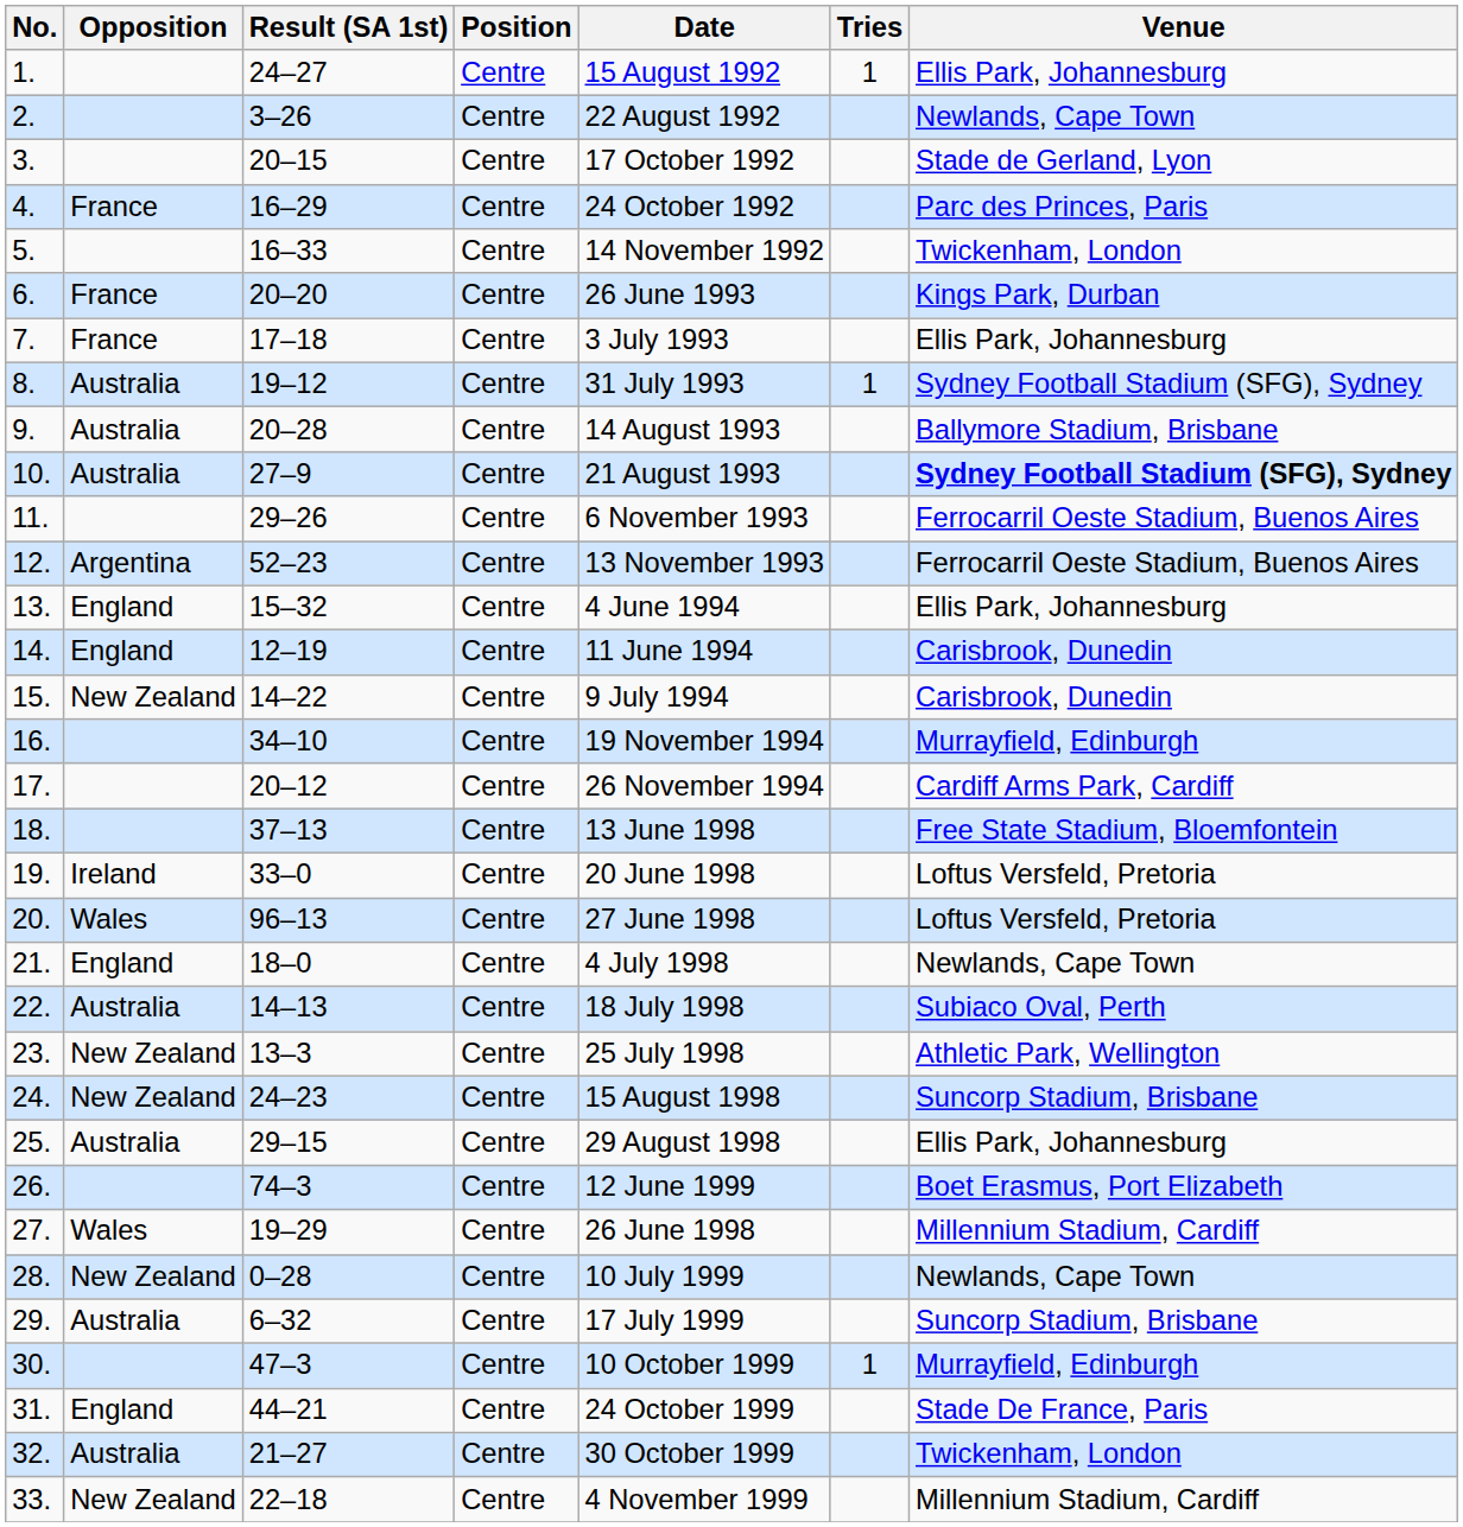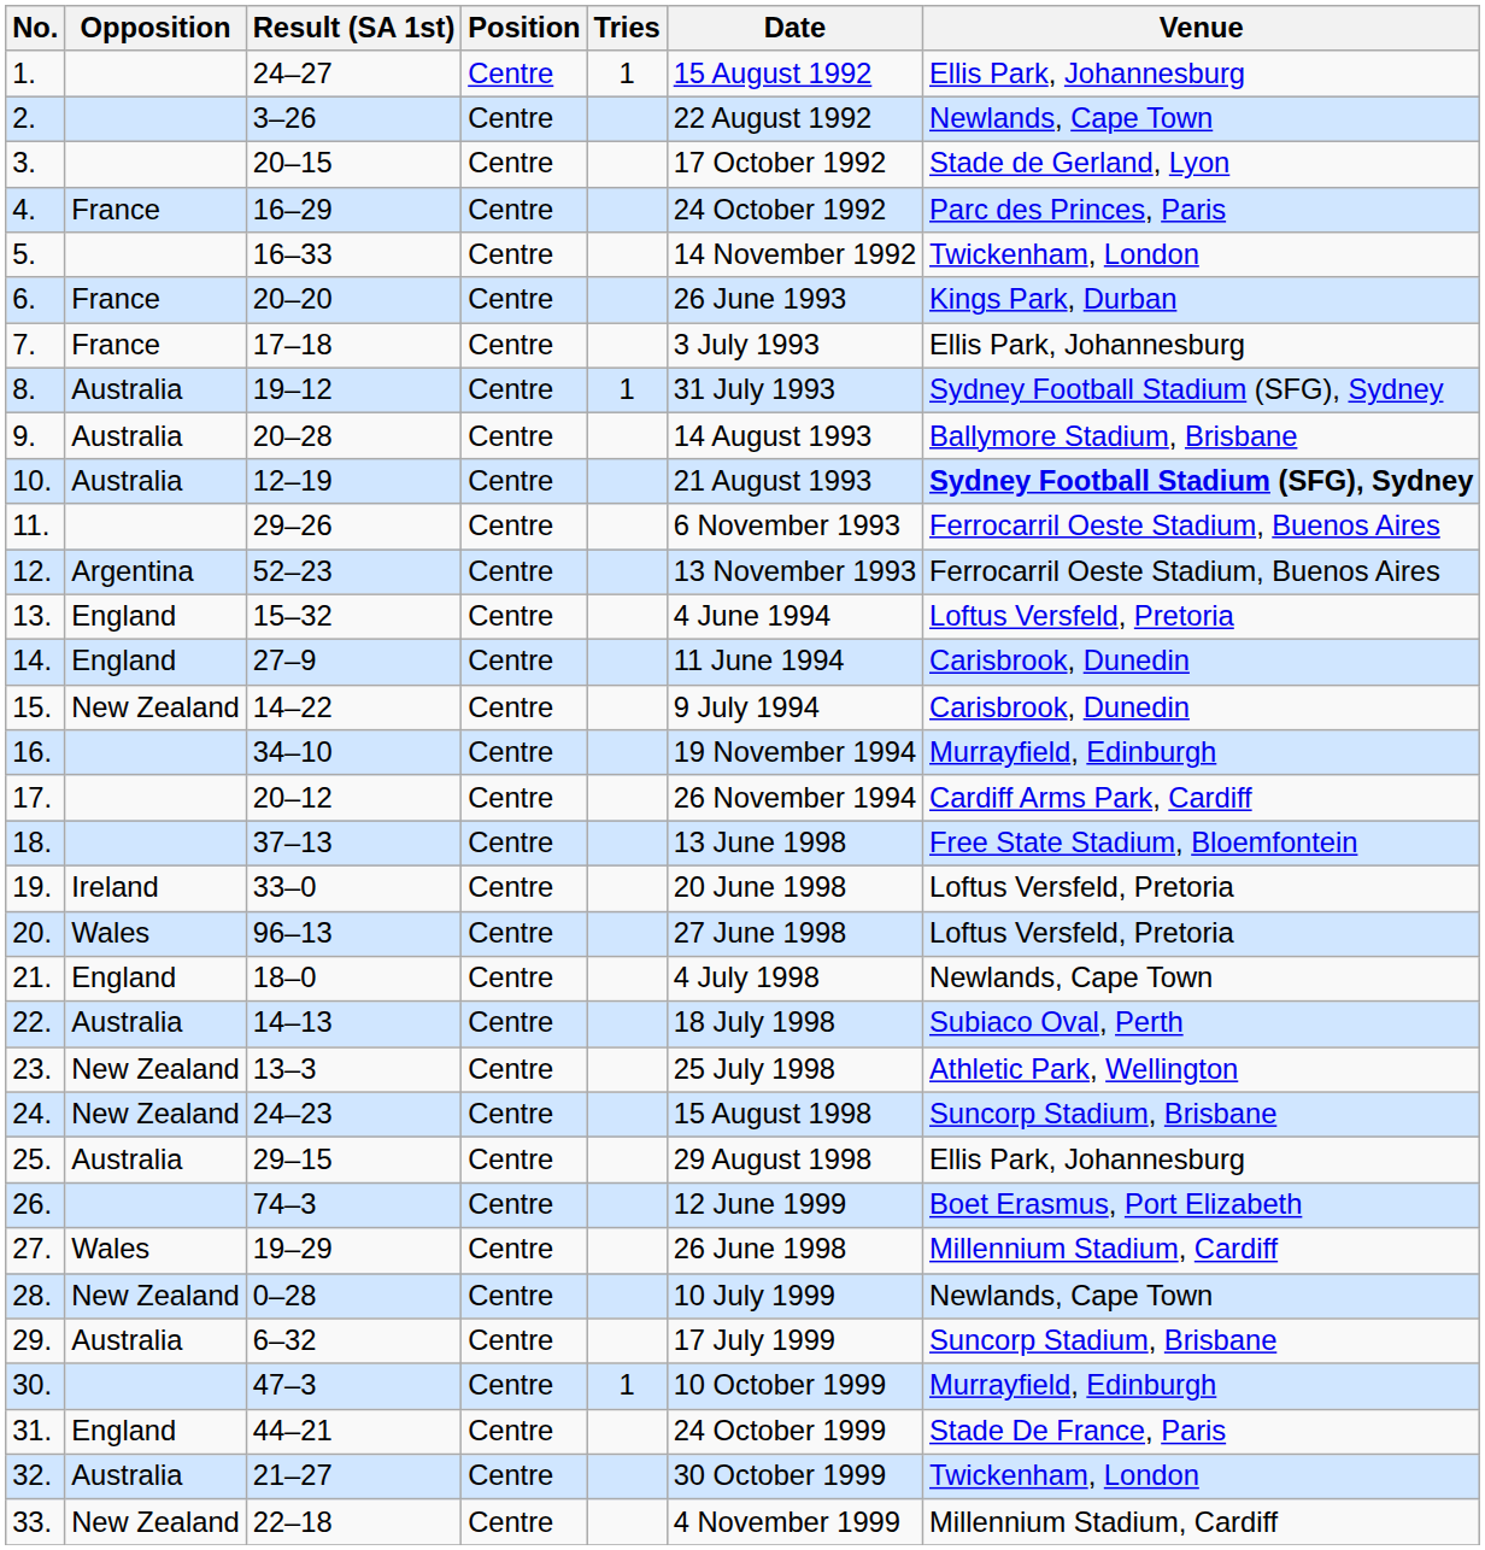columns swapped: Tries <-> Date
10. | Result (SA 1st): 27–9 -> 12–19
13. | Venue: Ellis Park, Johannesburg -> Loftus Versfeld, Pretoria
14. | Result (SA 1st): 12–19 -> 27–9
